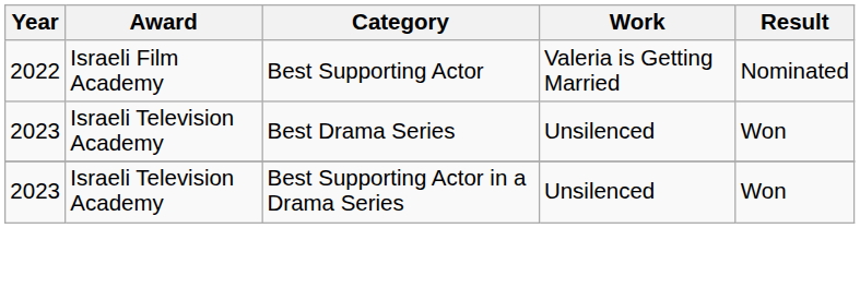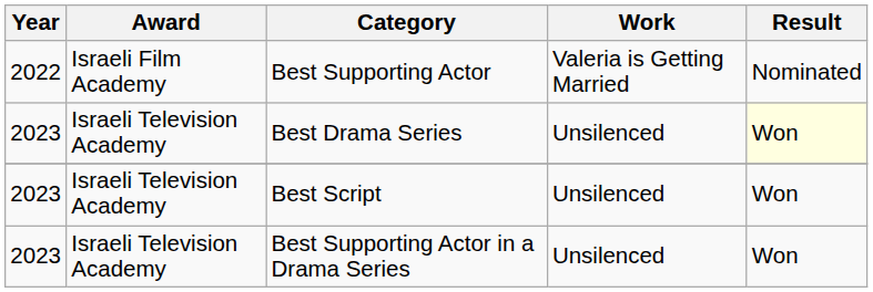Best Drama Series | Result: no background -> lightyellow background
+ row: 2023 | Israeli Television Academy | Best Script | Unsilenced | Won
